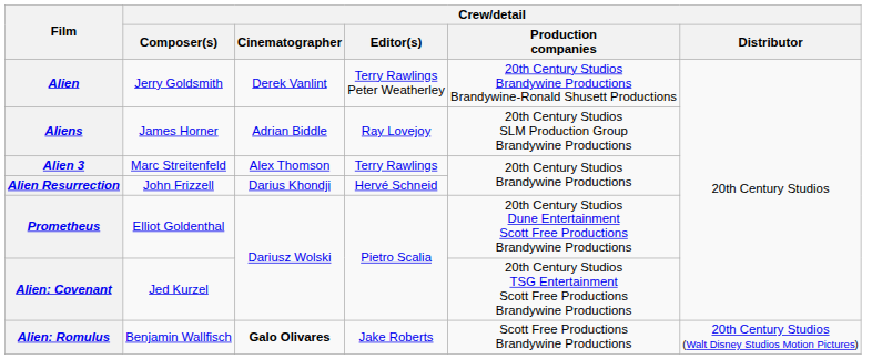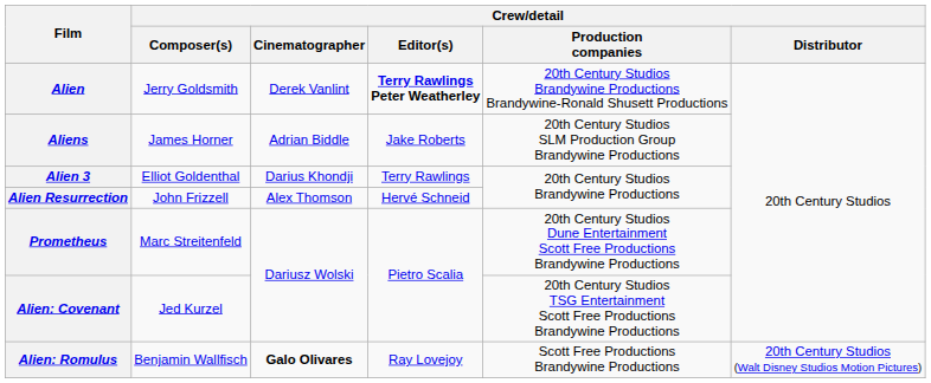Alien | Crew/detail / Editor(s): normal -> bold
Aliens | Crew/detail / Editor(s): Ray Lovejoy -> Jake Roberts
Alien 3 | Crew/detail / Composer(s): Marc Streitenfeld -> Elliot Goldenthal
Alien 3 | Crew/detail / Cinematographer: Alex Thomson -> Darius Khondji
Alien Resurrection | Crew/detail / Cinematographer: Darius Khondji -> Alex Thomson
Prometheus | Crew/detail / Composer(s): Elliot Goldenthal -> Marc Streitenfeld
Alien: Romulus | Crew/detail / Editor(s): Jake Roberts -> Ray Lovejoy
